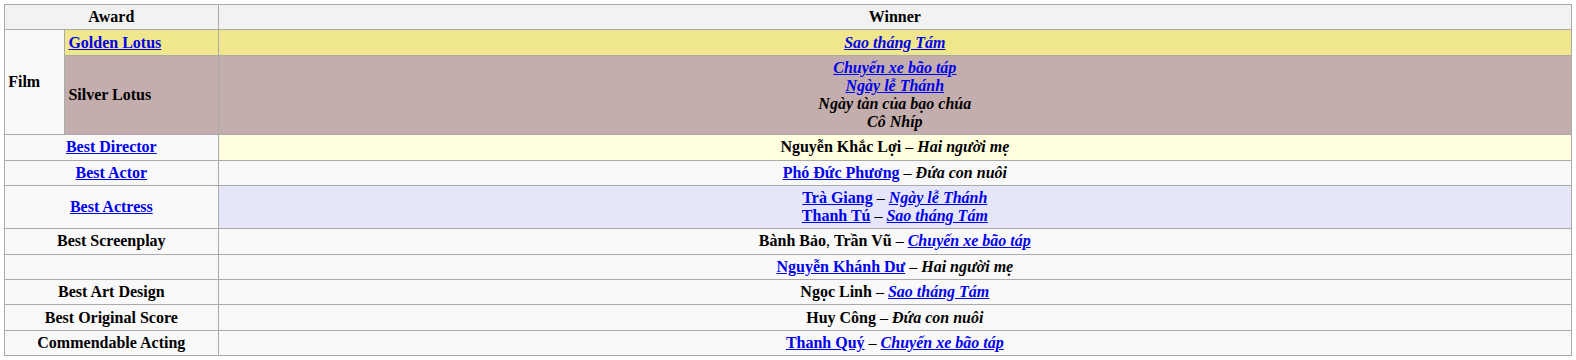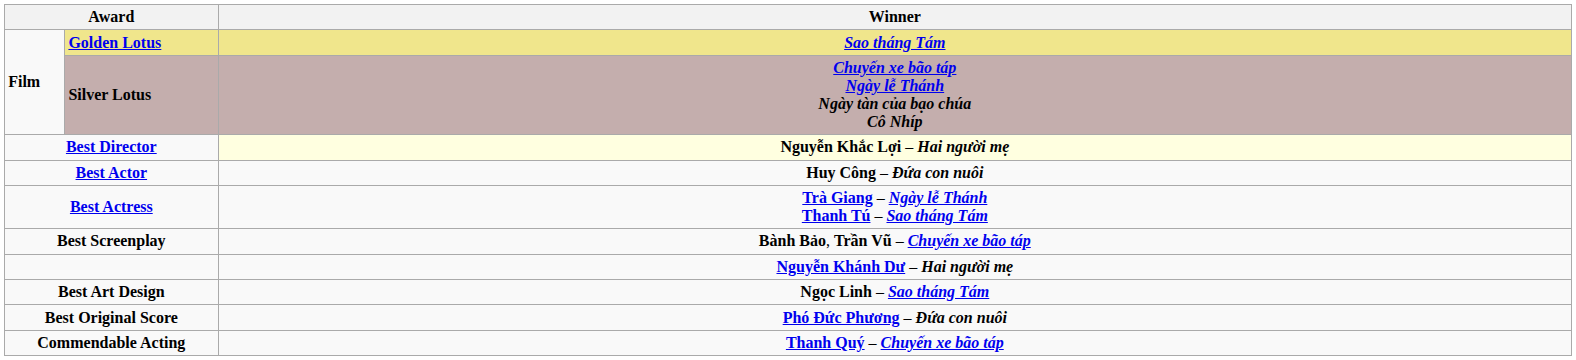Best Actor | Winner: Phó Đức Phương – Đứa con nuôi -> Huy Công – Đứa con nuôi
Best Actress | Winner: lavender background -> no background
Best Original Score | Winner: Huy Công – Đứa con nuôi -> Phó Đức Phương – Đứa con nuôi
